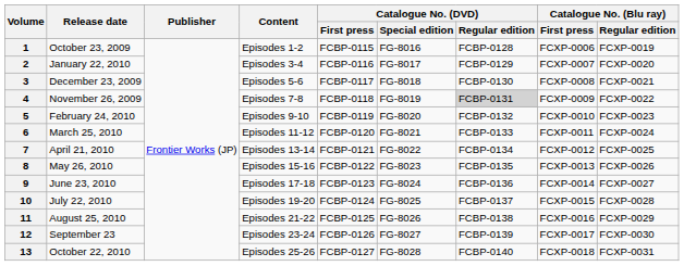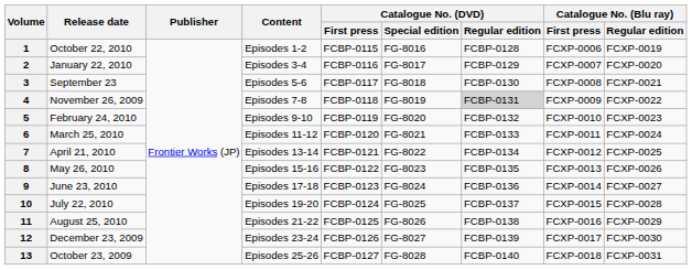1 | Release date: October 23, 2009 -> October 22, 2010
3 | Release date: December 23, 2009 -> September 23
12 | Release date: September 23 -> December 23, 2009
13 | Release date: October 22, 2010 -> October 23, 2009
